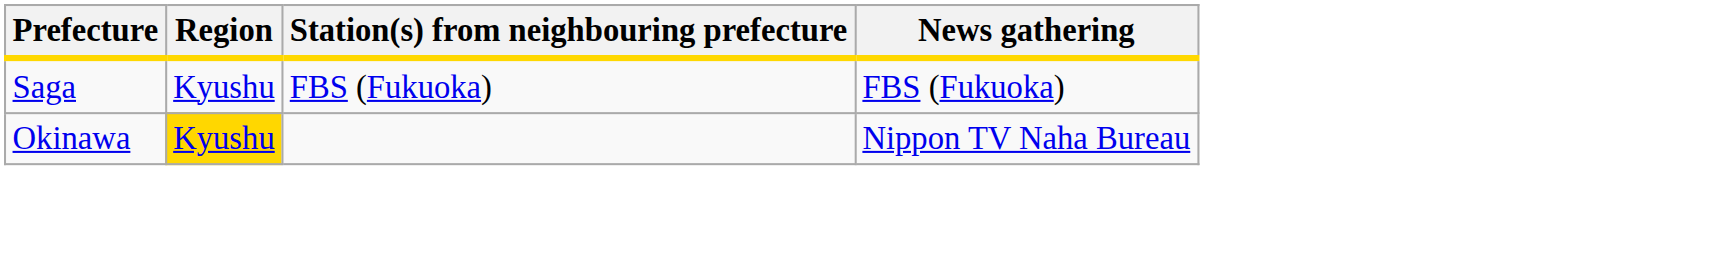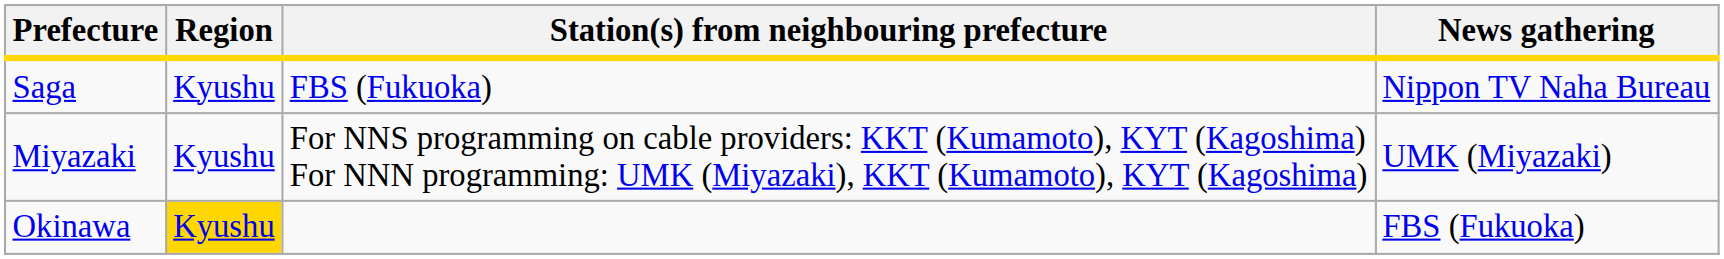Saga | News gathering: FBS (Fukuoka) -> Nippon TV Naha Bureau
+ row: Miyazaki | Kyushu | For NNS programming on cable providers: KKT (Kumamoto), KYT (Kagoshima) For NNN programming: UMK (Miyazaki), KKT (Kumamoto), KYT (Kagoshima) | UMK (Miyazaki)
Okinawa | News gathering: Nippon TV Naha Bureau -> FBS (Fukuoka)
